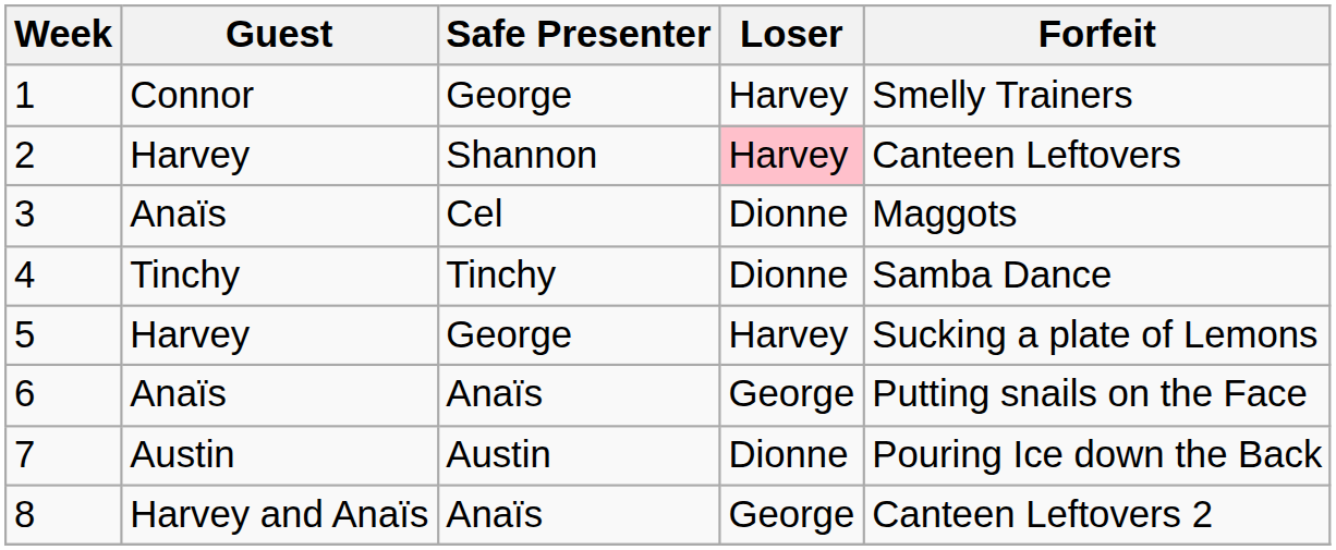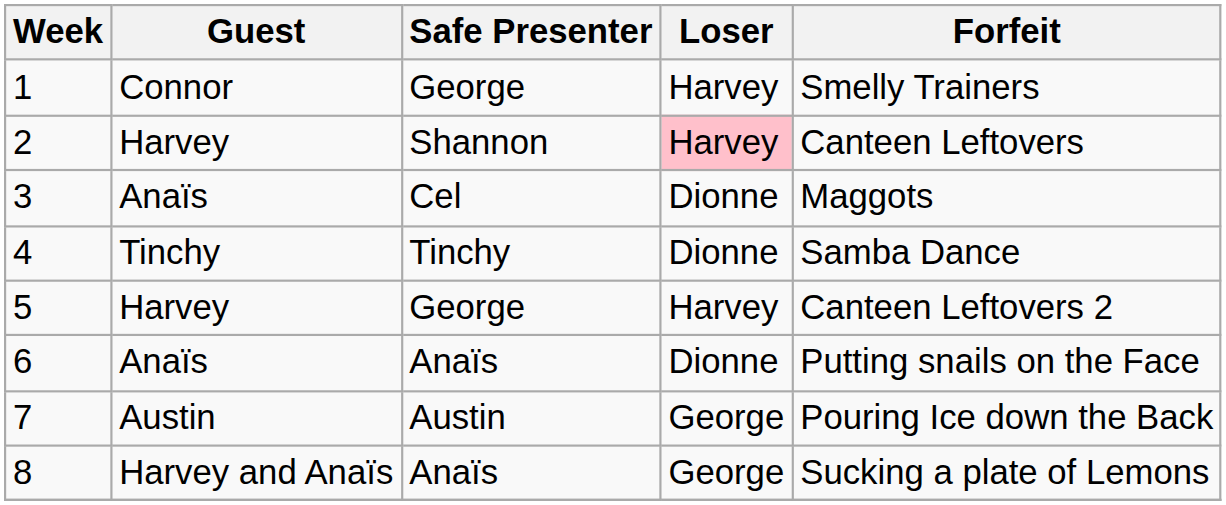5 | Forfeit: Sucking a plate of Lemons -> Canteen Leftovers 2
6 | Loser: George -> Dionne
7 | Loser: Dionne -> George
8 | Forfeit: Canteen Leftovers 2 -> Sucking a plate of Lemons
